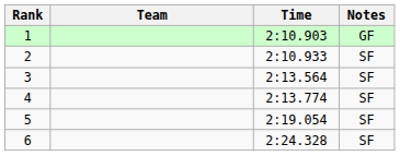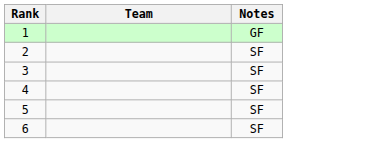- column: Time | 2:10.903 | 2:10.933 | 2:13.564 | 2:13.774 | 2:19.054 | 2:24.328
